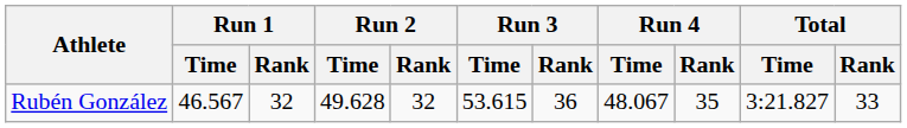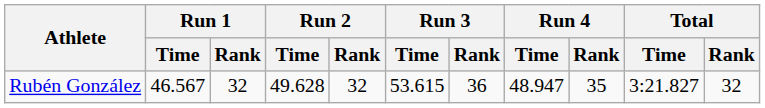Rubén González | Run 4 / Time: 48.067 -> 48.947
Rubén González | Total / Rank: 33 -> 32
